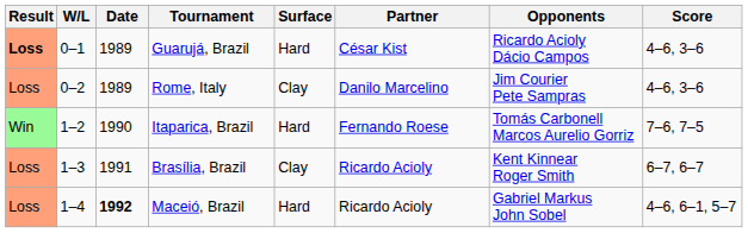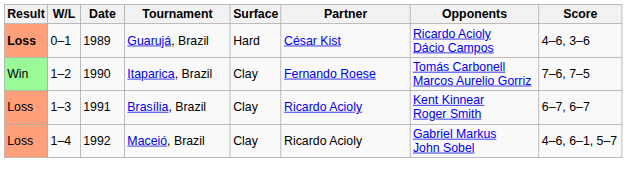- row: Loss | 0–2 | 1989 | Rome, Italy | Clay | Danilo Marcelino | Jim Courier Pete Sampras | 4–6, 3–6
Itaparica, Brazil | Surface: Hard -> Clay
Maceió, Brazil | Date: bold -> normal
Maceió, Brazil | Surface: Hard -> Clay
